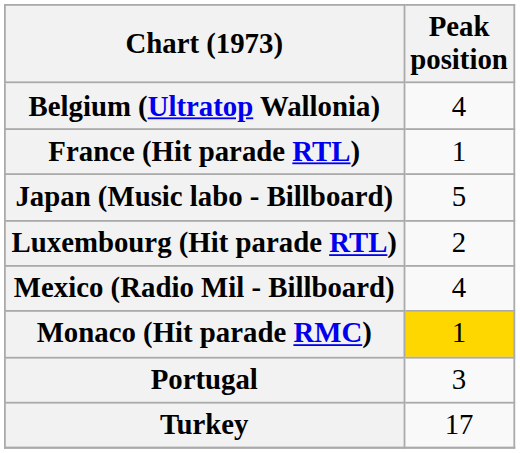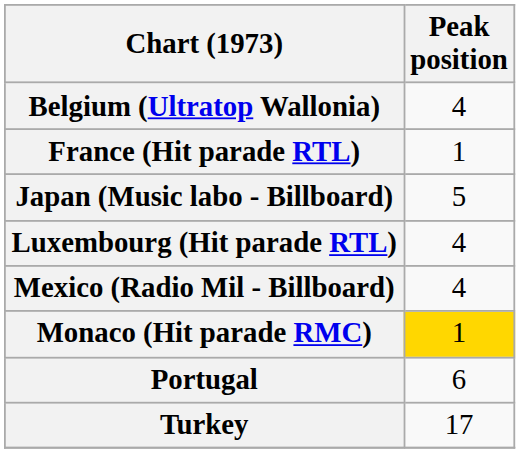Luxembourg (Hit parade RTL) | Peak position: 2 -> 4
Portugal | Peak position: 3 -> 6
